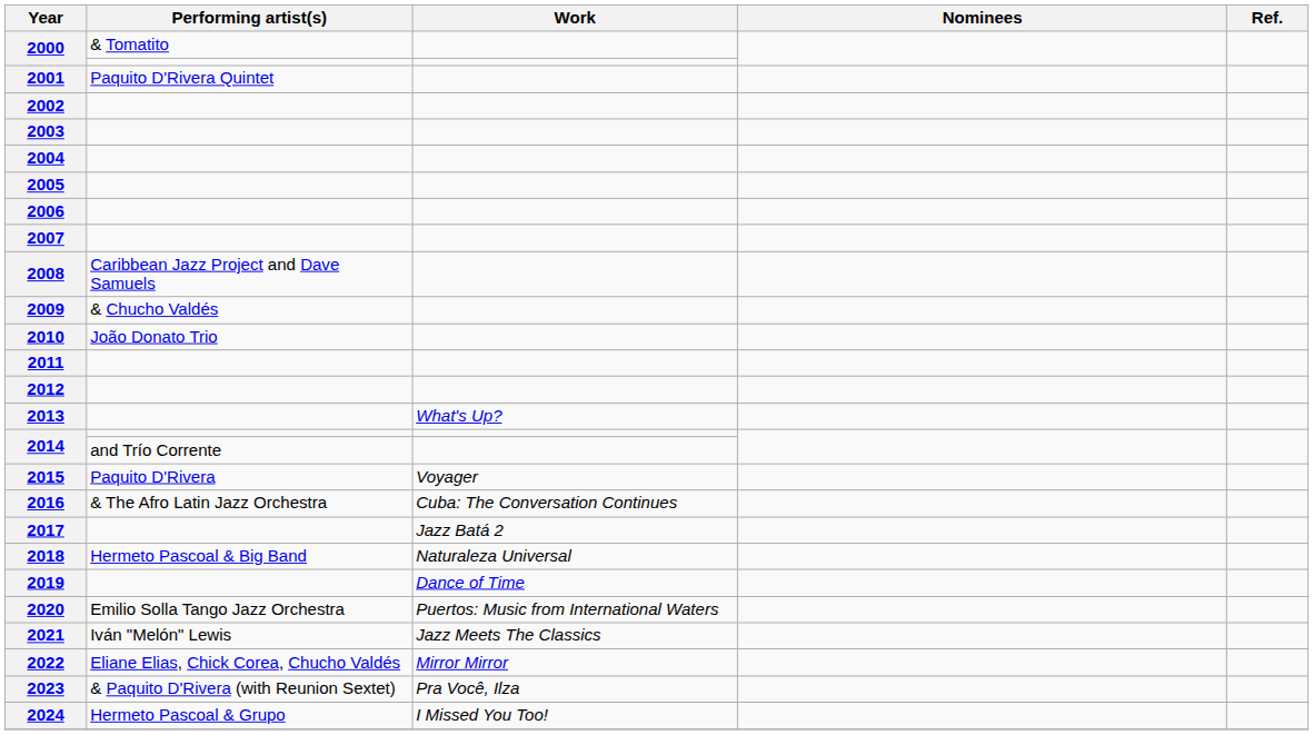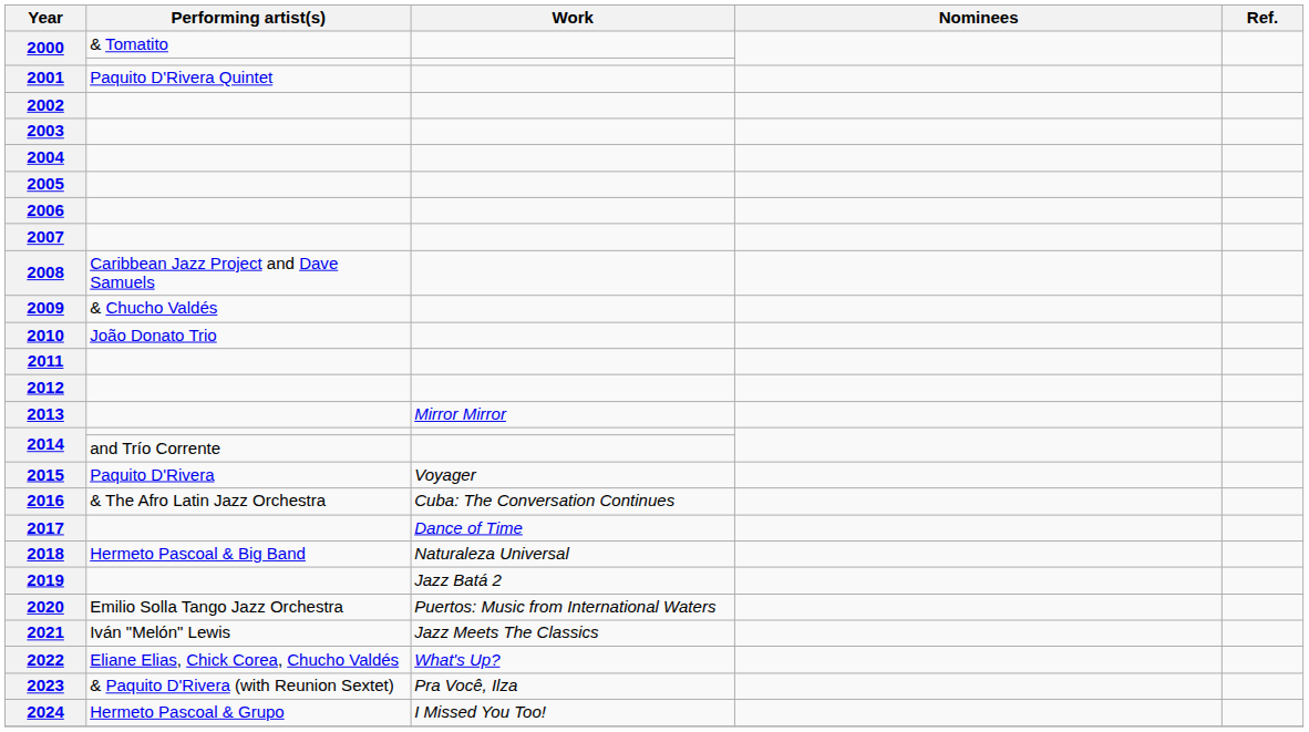2013 | Work: What's Up? -> Mirror Mirror
2017 | Work: Jazz Batá 2 -> Dance of Time
2019 | Work: Dance of Time -> Jazz Batá 2
2022 | Work: Mirror Mirror -> What's Up?
